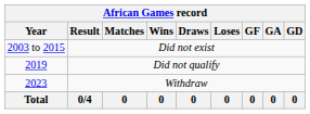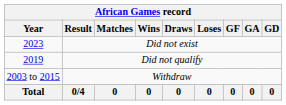Did not exist | Year: 2003 to 2015 -> 2023
Withdraw | Year: 2023 -> 2003 to 2015
